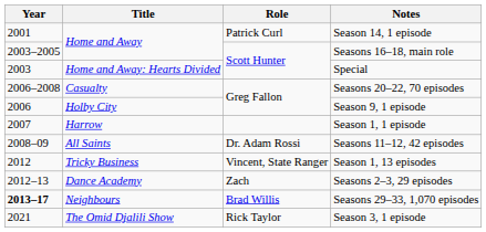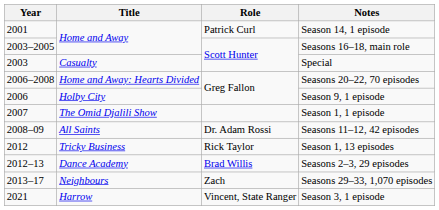Special | Title: Home and Away: Hearts Divided -> Casualty
Seasons 20–22, 70 episodes | Title: Casualty -> Home and Away: Hearts Divided
Season 1, 1 episode | Title: Harrow -> The Omid Djalili Show
Season 1, 13 episodes | Role: Vincent, State Ranger -> Rick Taylor
Seasons 2–3, 29 episodes | Role: Zach -> Brad Willis
Seasons 29–33, 1,070 episodes | Year: bold -> normal
Seasons 29–33, 1,070 episodes | Role: Brad Willis -> Zach
Season 3, 1 episode | Title: The Omid Djalili Show -> Harrow
Season 3, 1 episode | Role: Rick Taylor -> Vincent, State Ranger
